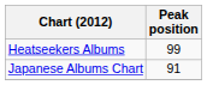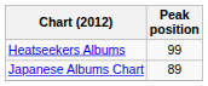Japanese Albums Chart | Peak position: 91 -> 89
